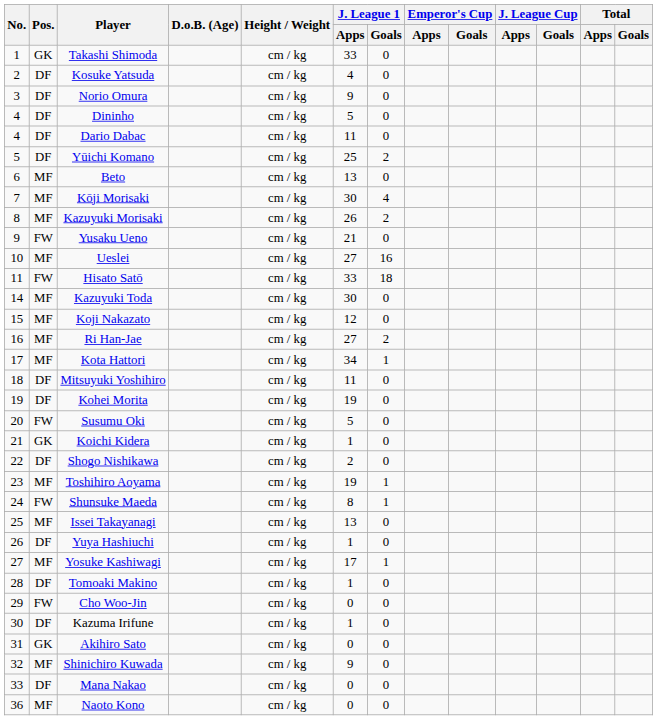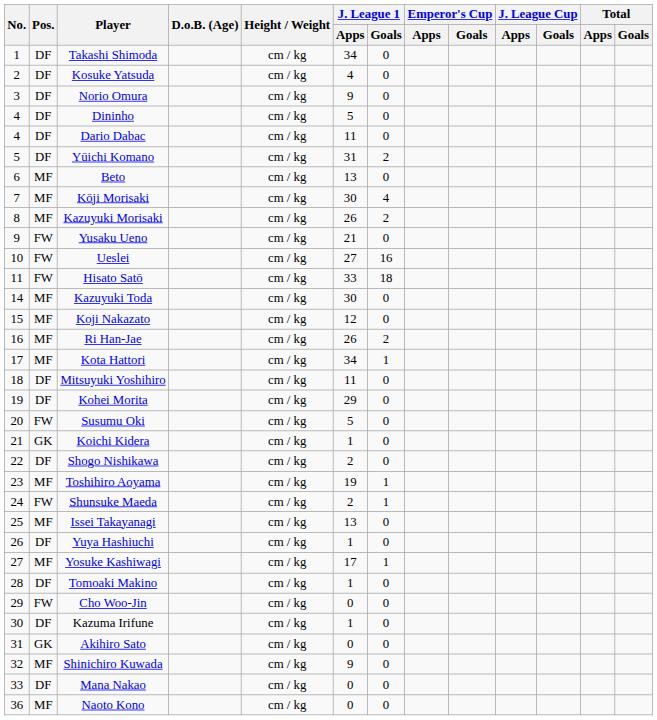Takashi Shimoda | Pos.: GK -> DF
Takashi Shimoda | J. League 1 / Apps: 33 -> 34
Yūichi Komano | J. League 1 / Apps: 25 -> 31
Ueslei | Pos.: MF -> FW
Ri Han-Jae | J. League 1 / Apps: 27 -> 26
Kohei Morita | J. League 1 / Apps: 19 -> 29
Shunsuke Maeda | J. League 1 / Apps: 8 -> 2
